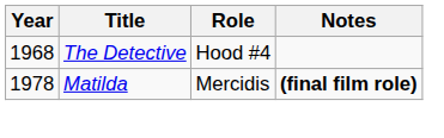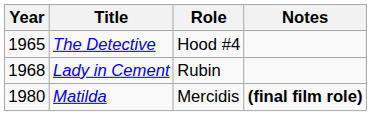The Detective | Year: 1968 -> 1965
+ row: 1968 | Lady in Cement | Rubin
Matilda | Year: 1978 -> 1980
